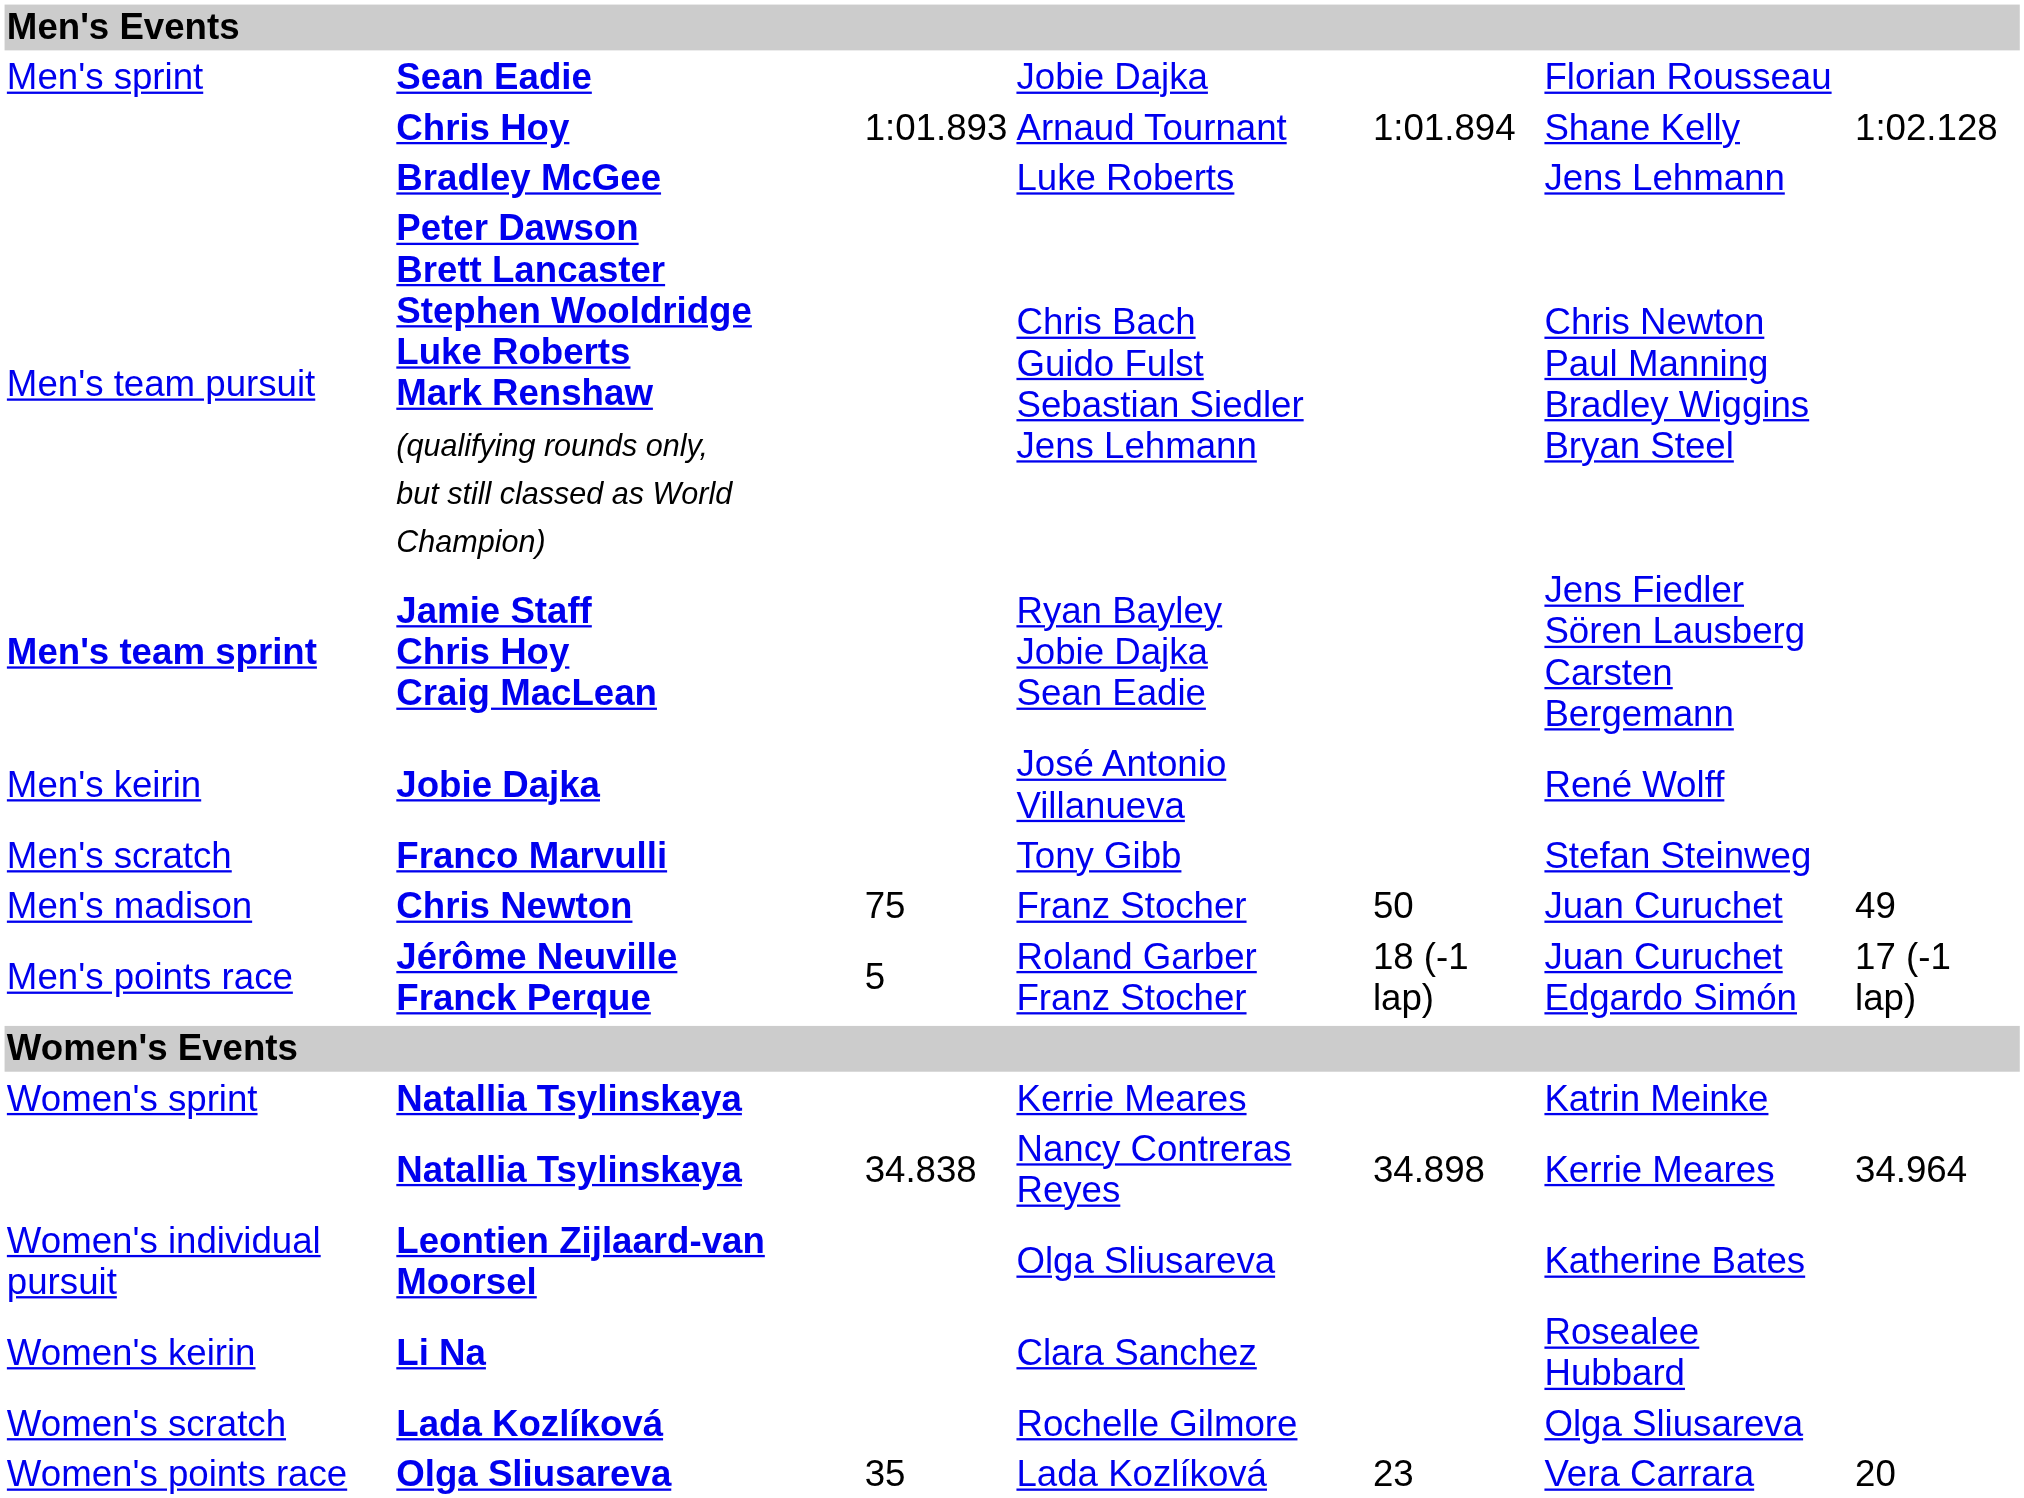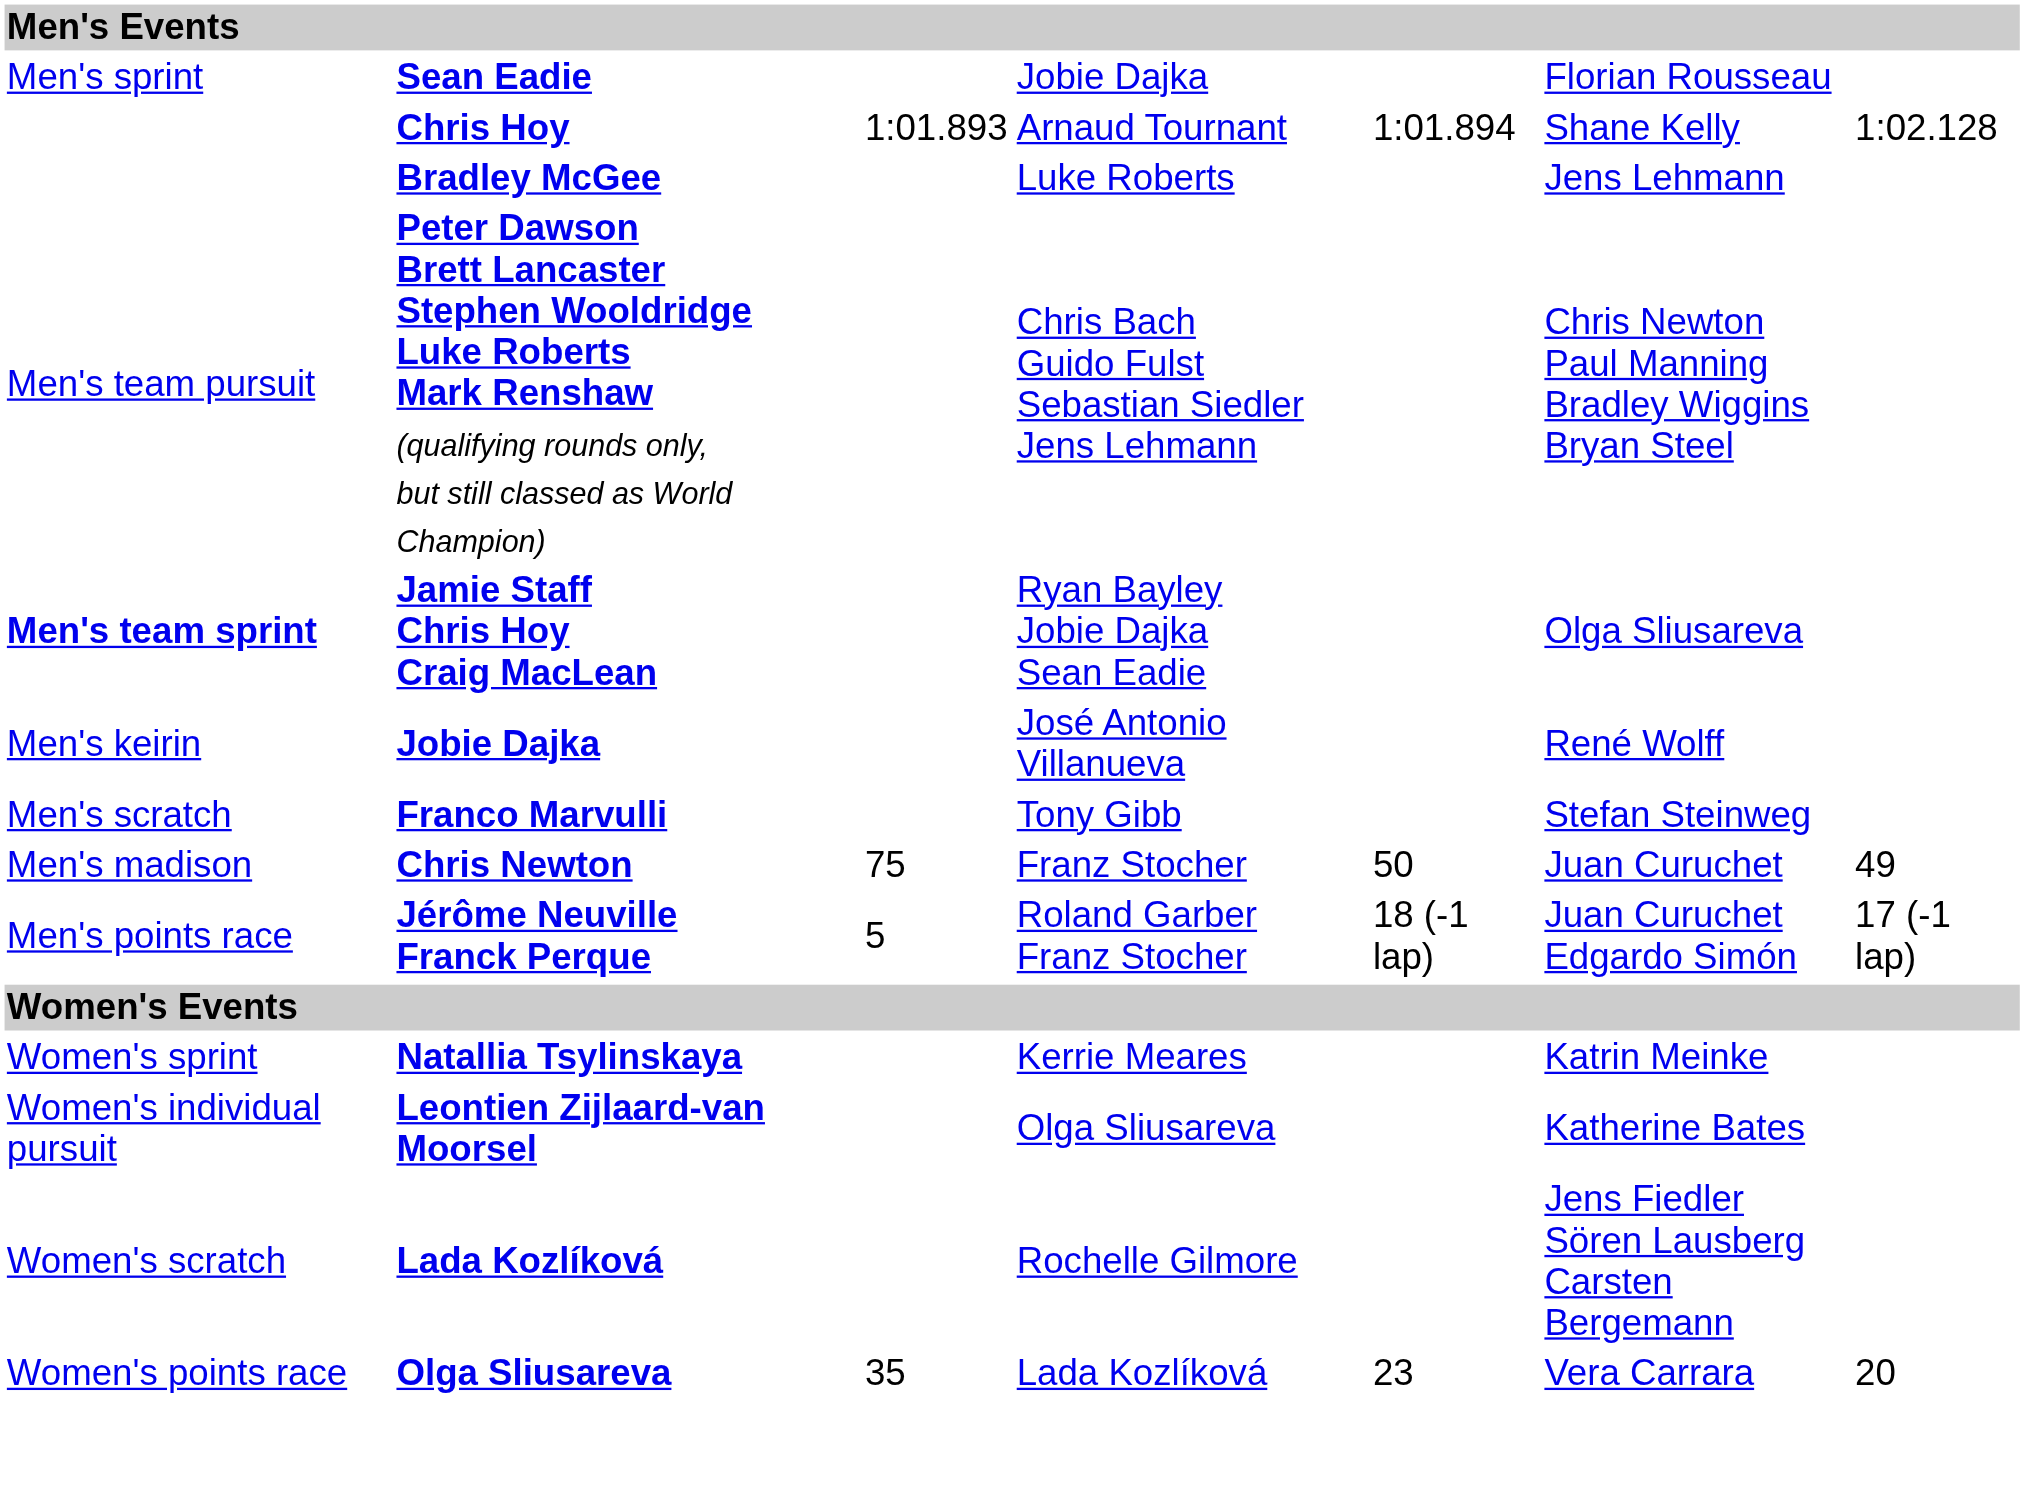Ryan Bayley Jobie Dajka Sean Eadie | column 6: Jens Fiedler Sören Lausberg Carsten Bergemann -> Olga Sliusareva
- row: Natallia Tsylinskaya | 34.838 | Nancy Contreras Reyes | 34.898 | Kerrie Meares | 34.964
- row: Women's keirin | Li Na | Clara Sanchez | Rosealee Hubbard
Rochelle Gilmore | column 6: Olga Sliusareva -> Jens Fiedler Sören Lausberg Carsten Bergemann
